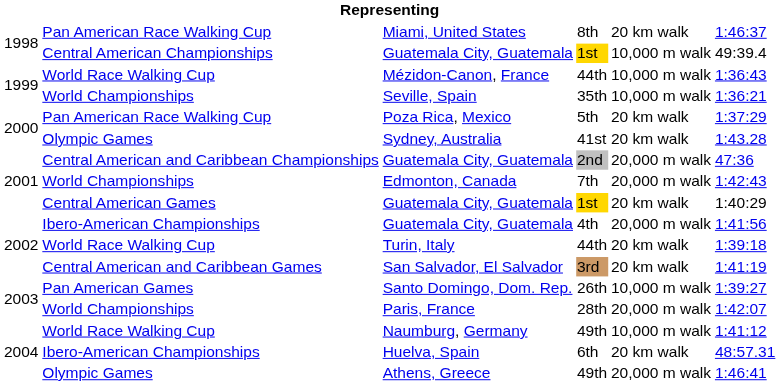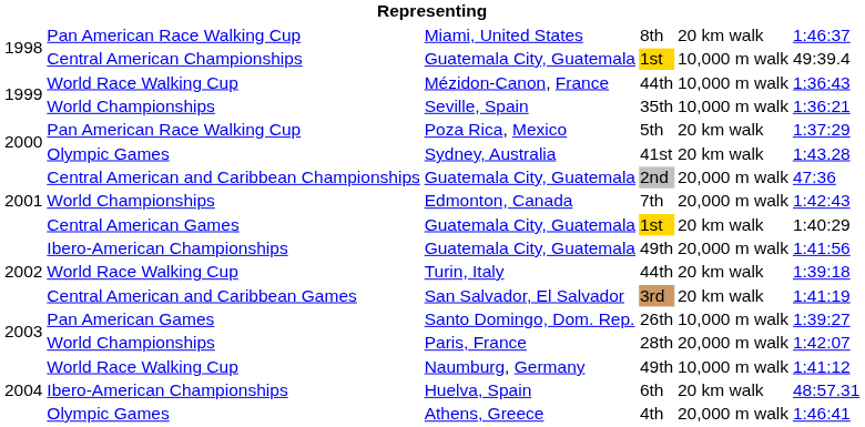Ibero-American Championships / Guatemala City, Guatemala | column 4: 4th -> 49th
Athens, Greece | column 4: 49th -> 4th
